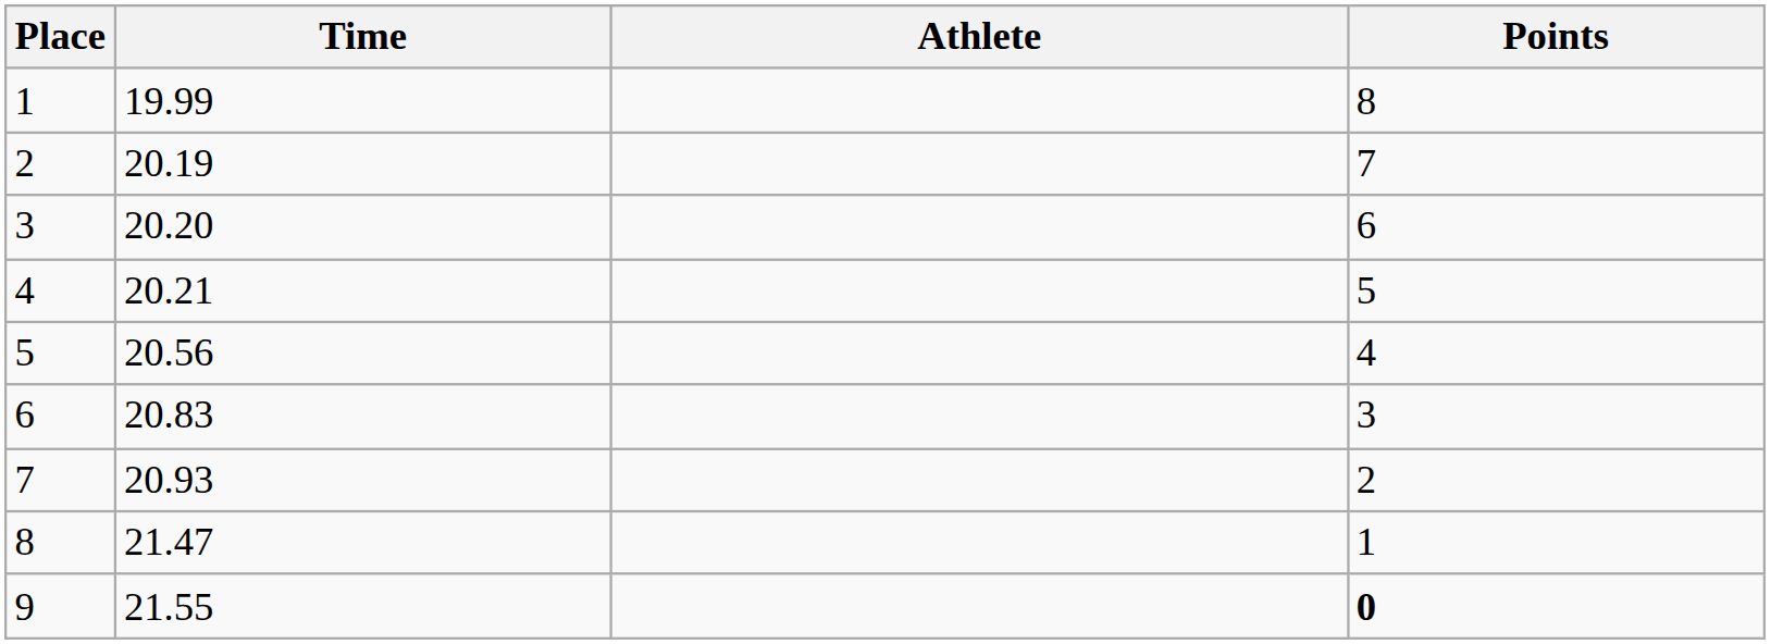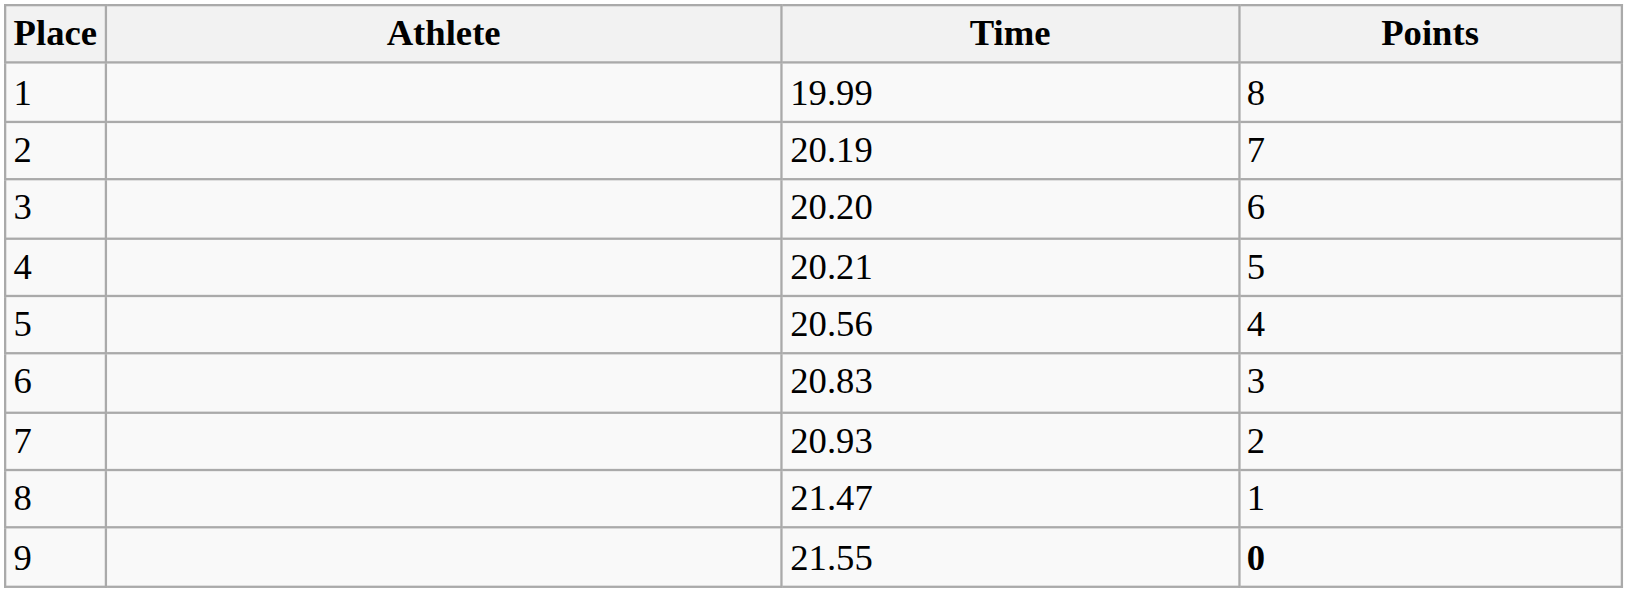columns swapped: Athlete <-> Time
